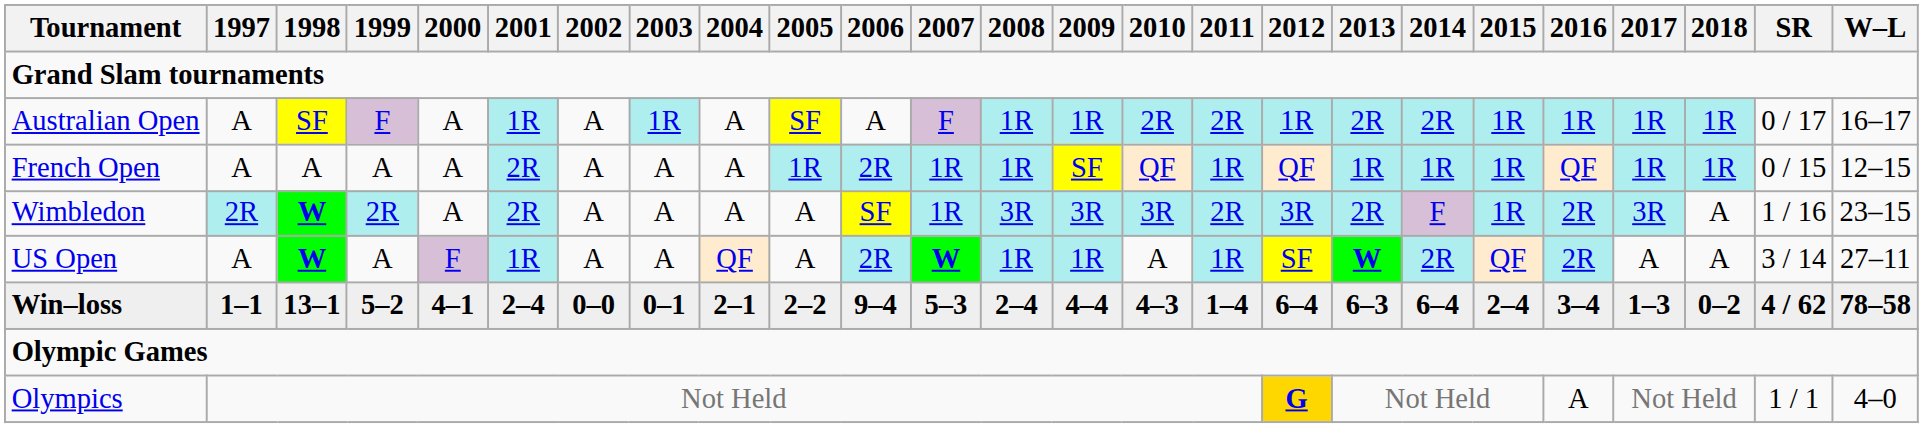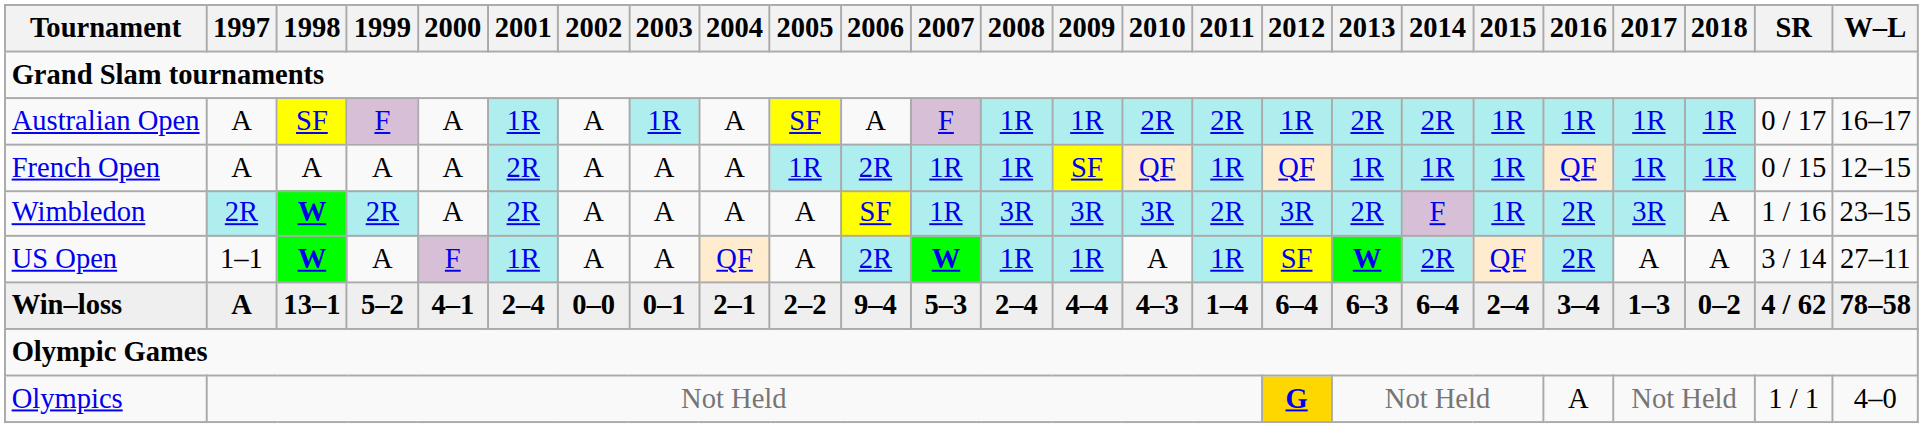US Open | 1997: A -> 1–1
Win–loss | 1997: 1–1 -> A
